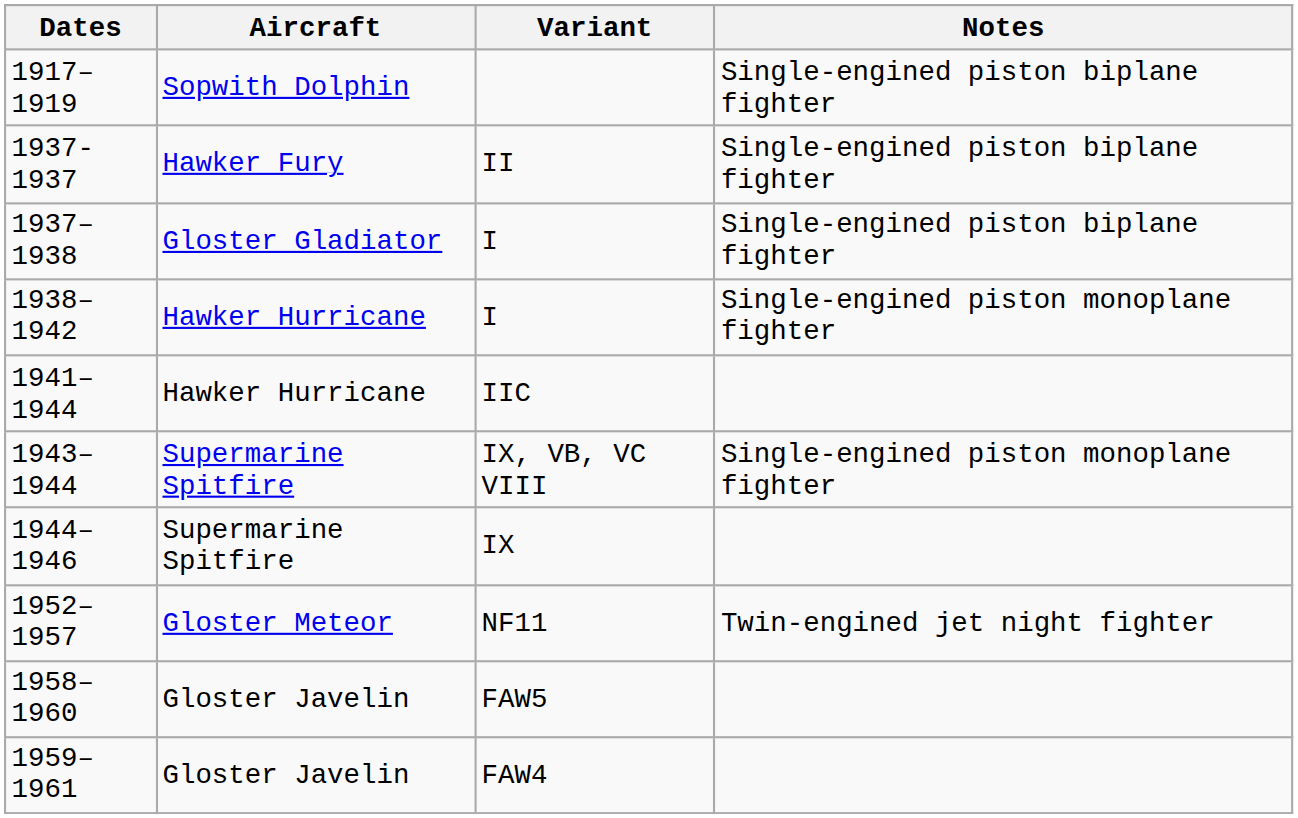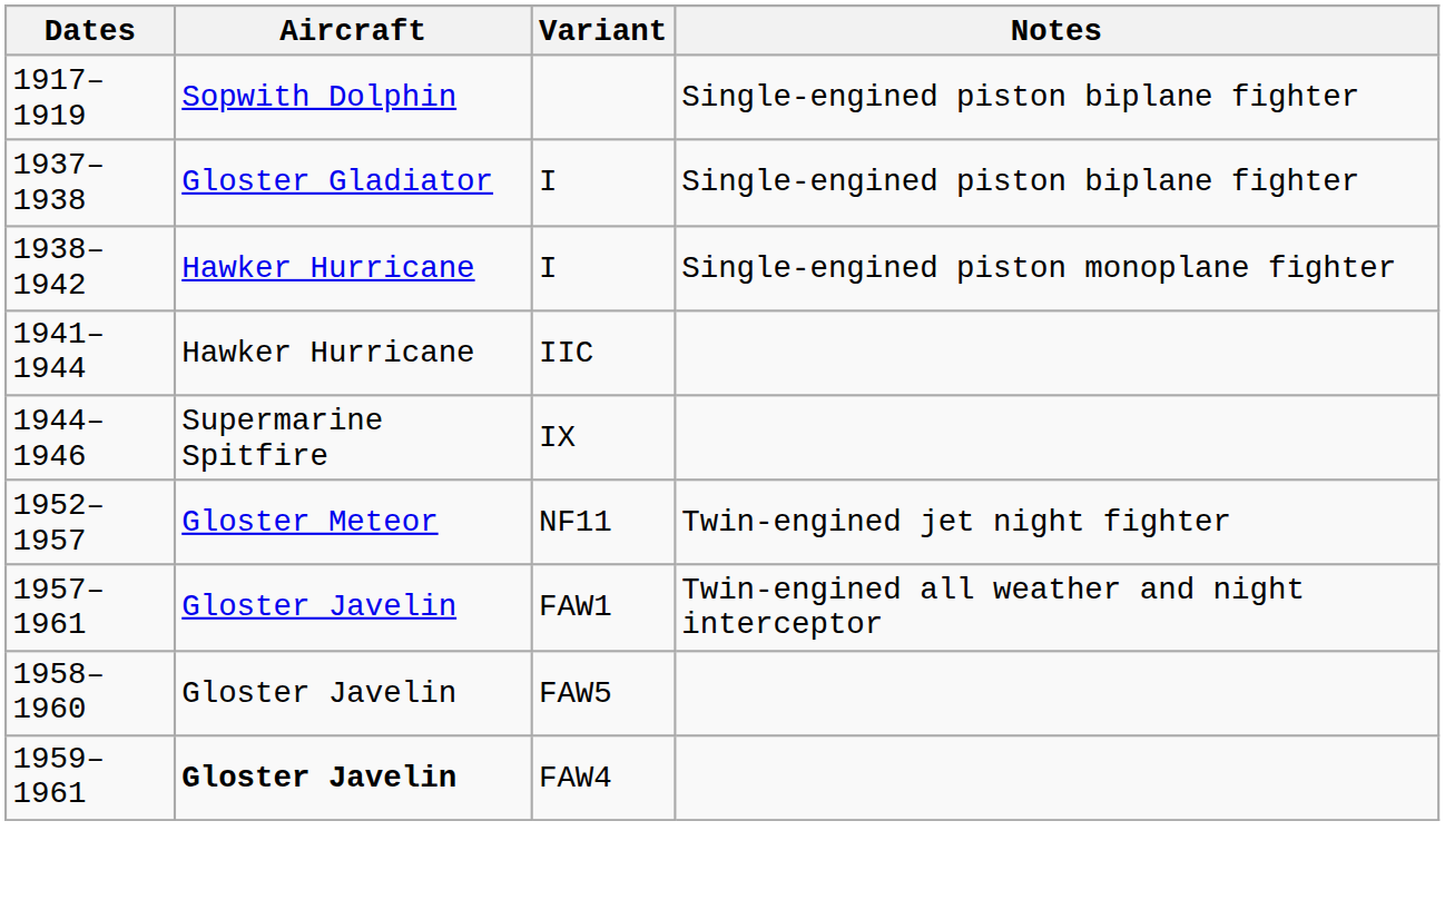- row: 1937-1937 | Hawker Fury | II | Single-engined piston biplane fighter
- row: 1943–1944 | Supermarine Spitfire | IX, VB, VC VIII | Single-engined piston monoplane fighter
+ row: 1957–1961 | Gloster Javelin | FAW1 | Twin-engined all weather and night interceptor
FAW4 | Aircraft: normal -> bold
